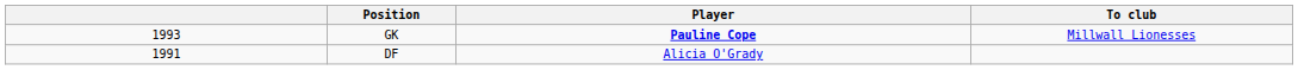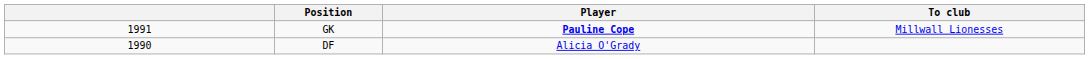GK | column 1: 1993 -> 1991
DF | column 1: 1991 -> 1990
